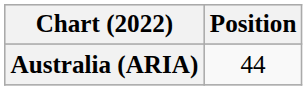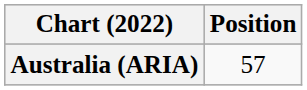Australia (ARIA) | Position: 44 -> 57
